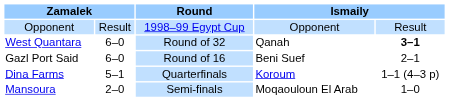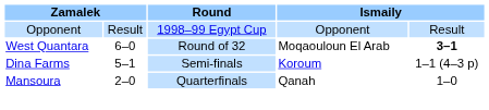West Quantara | column 4: Qanah -> Moqaouloun El Arab
- row: Gazl Port Said | 6–0 | Round of 16 | Beni Suef | 2–1
Dina Farms | Round: Quarterfinals -> Semi-finals
Mansoura | Round: Semi-finals -> Quarterfinals
Mansoura | column 4: Moqaouloun El Arab -> Qanah
